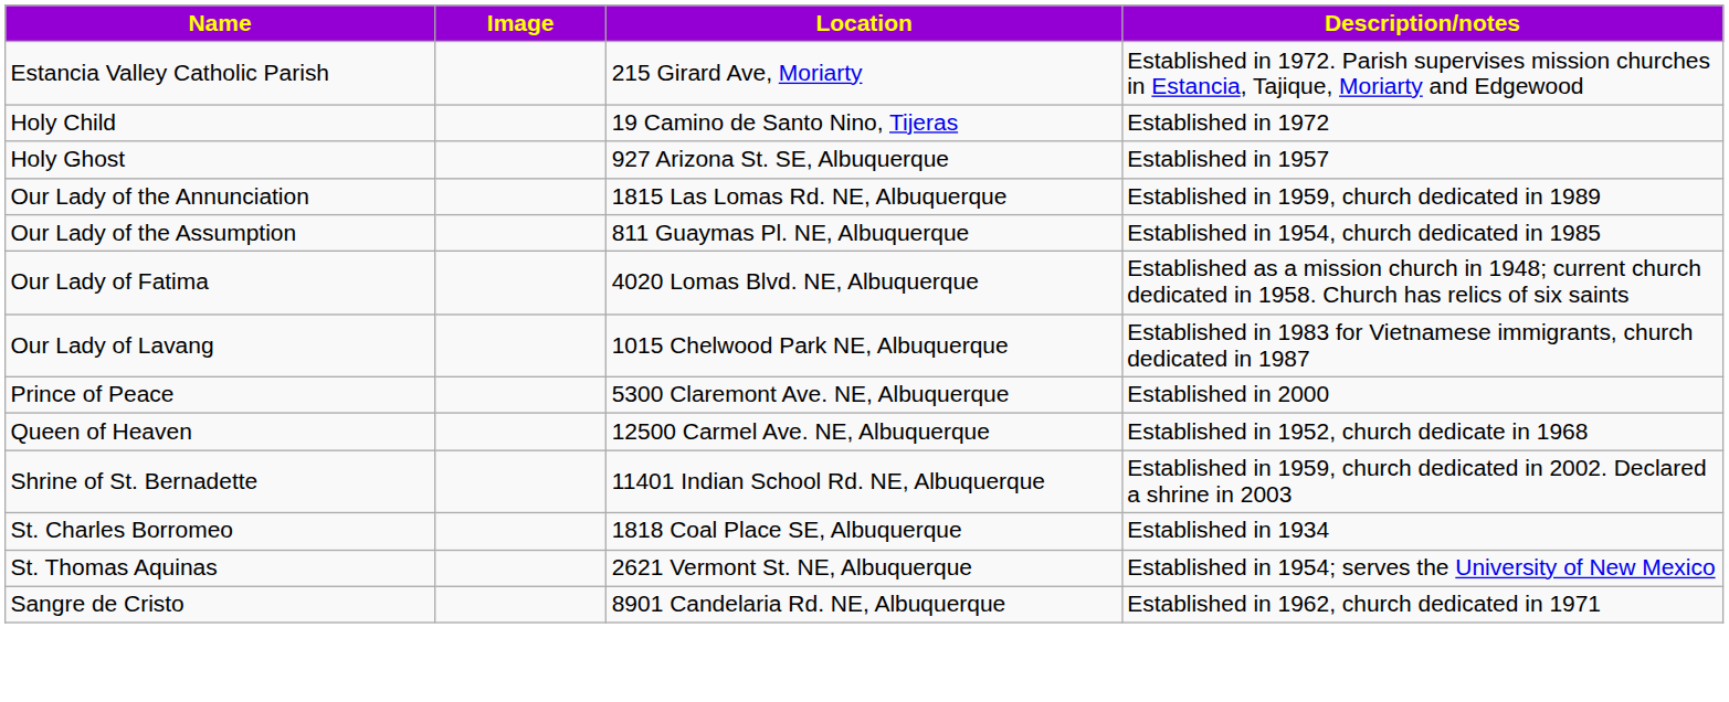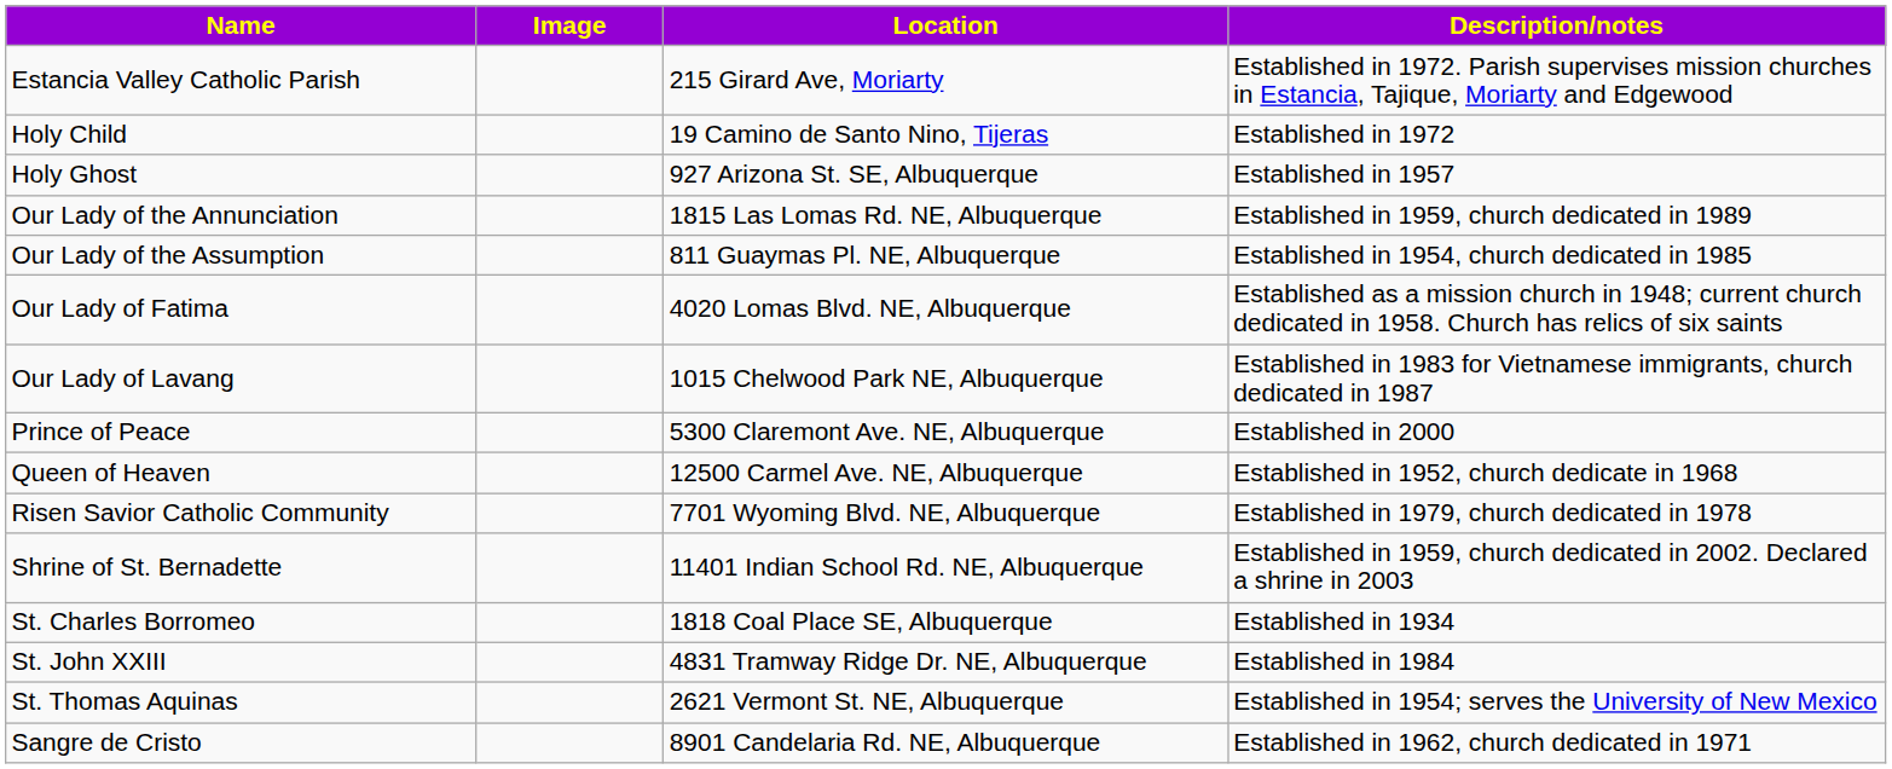+ row: Risen Savior Catholic Community | 7701 Wyoming Blvd. NE, Albuquerque | Established in 1979, church dedicated in 1978
+ row: St. John XXIII | 4831 Tramway Ridge Dr. NE, Albuquerque | Established in 1984
